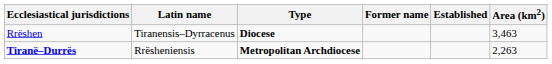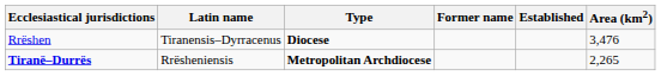Rrëshen | Area (km2): 3,463 -> 3,476
Tiranë–Durrës | Area (km2): 2,263 -> 2,265
